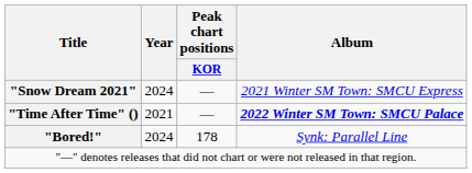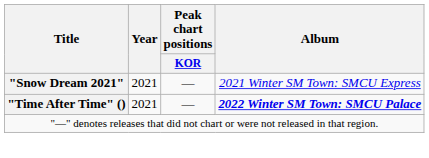"Snow Dream 2021" | Year: 2024 -> 2021
- row: "Bored!" | 2024 | 178 | Synk: Parallel Line
